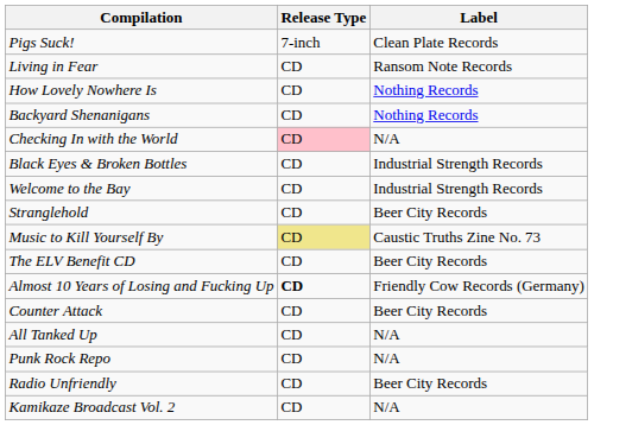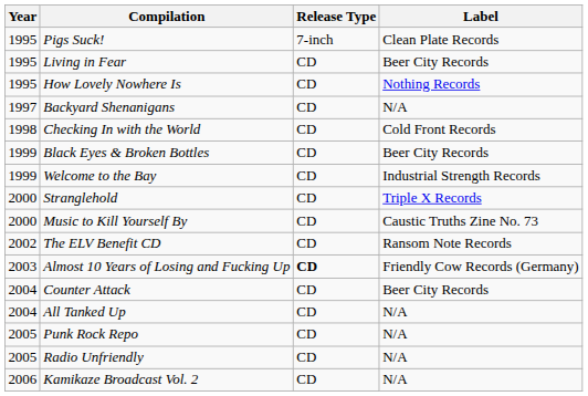+ column: Year | 1995 | 1995 | 1995 | 1997 | 1998 | 1999 | 1999 | 2000 | 2000 | 2002 | 2003 | 2004 | 2004 | 2005 | 2005 | 2006
Living in Fear | Label: Ransom Note Records -> Beer City Records
Backyard Shenanigans | Label: Nothing Records -> N/A
Checking In with the World | Release Type: pink background -> no background
Checking In with the World | Label: N/A -> Cold Front Records
Black Eyes & Broken Bottles | Label: Industrial Strength Records -> Beer City Records
Stranglehold | Label: Beer City Records -> Triple X Records
Music to Kill Yourself By | Release Type: khaki background -> no background
The ELV Benefit CD | Label: Beer City Records -> Ransom Note Records
Radio Unfriendly | Label: Beer City Records -> N/A
